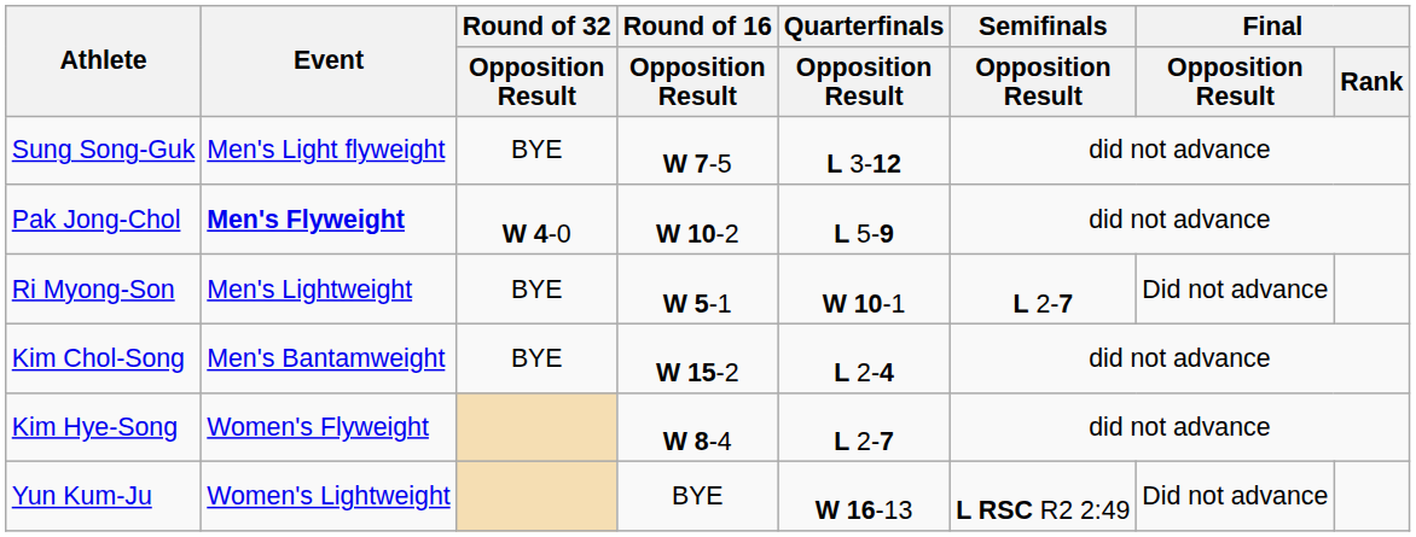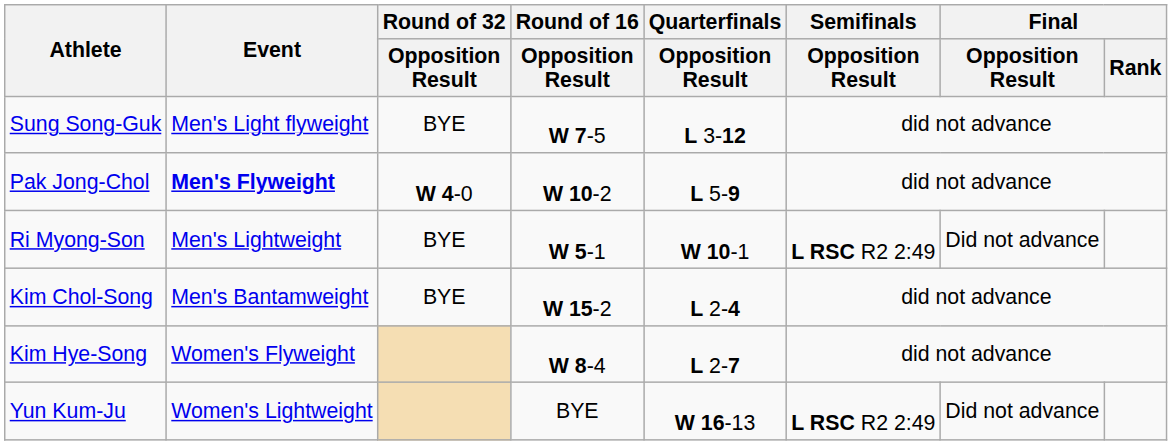Ri Myong-Son | Semifinals / Opposition Result: L 2-7 -> L RSC R2 2:49
